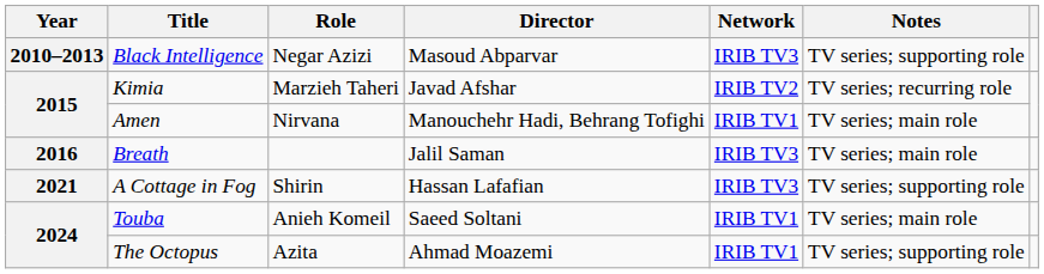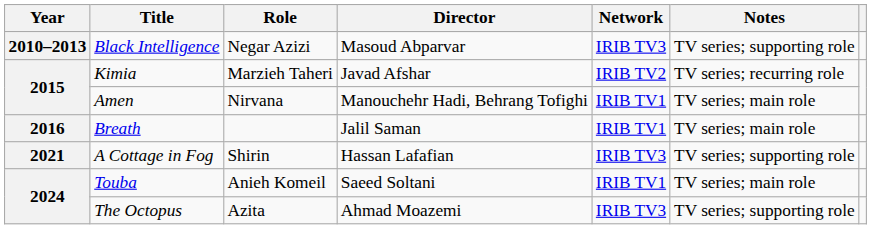Breath | Network: IRIB TV3 -> IRIB TV1
The Octopus | Network: IRIB TV1 -> IRIB TV3
